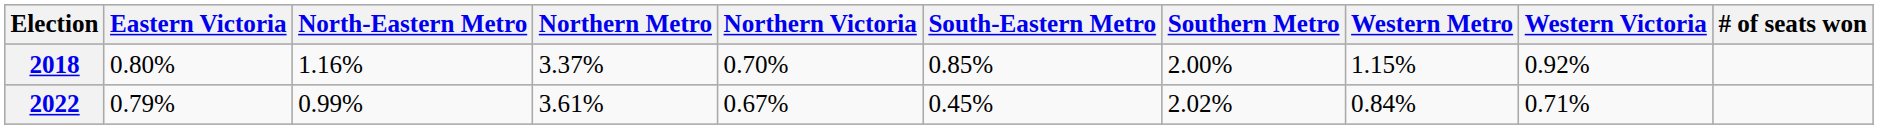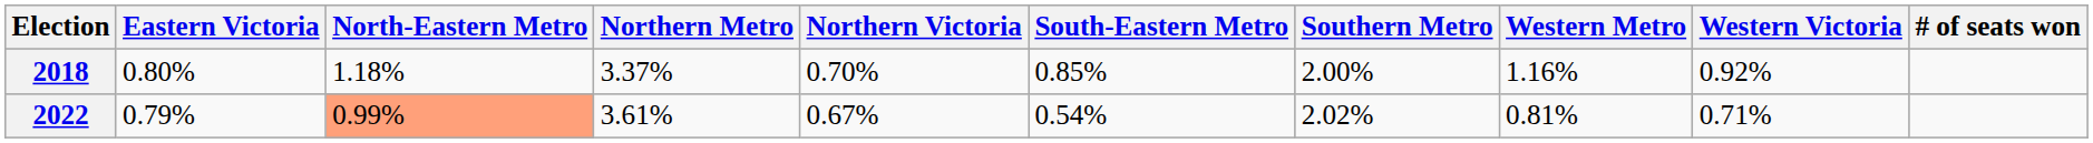2018 | North-Eastern Metro: 1.16% -> 1.18%
2018 | Western Metro: 1.15% -> 1.16%
2022 | North-Eastern Metro: no background -> lightsalmon background
2022 | South-Eastern Metro: 0.45% -> 0.54%
2022 | Western Metro: 0.84% -> 0.81%
